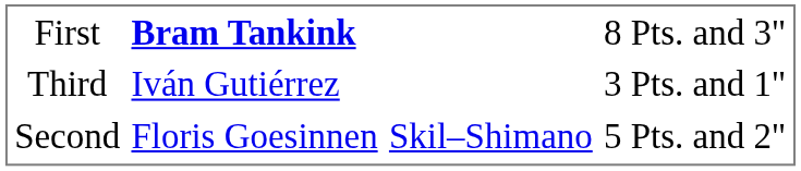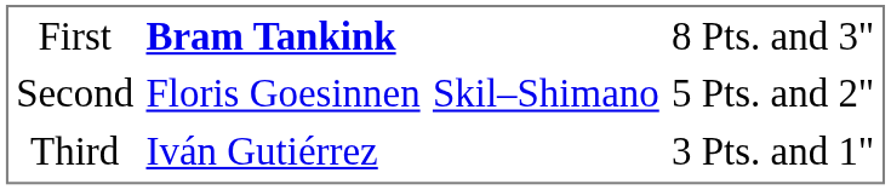rows swapped: Second <-> Third
